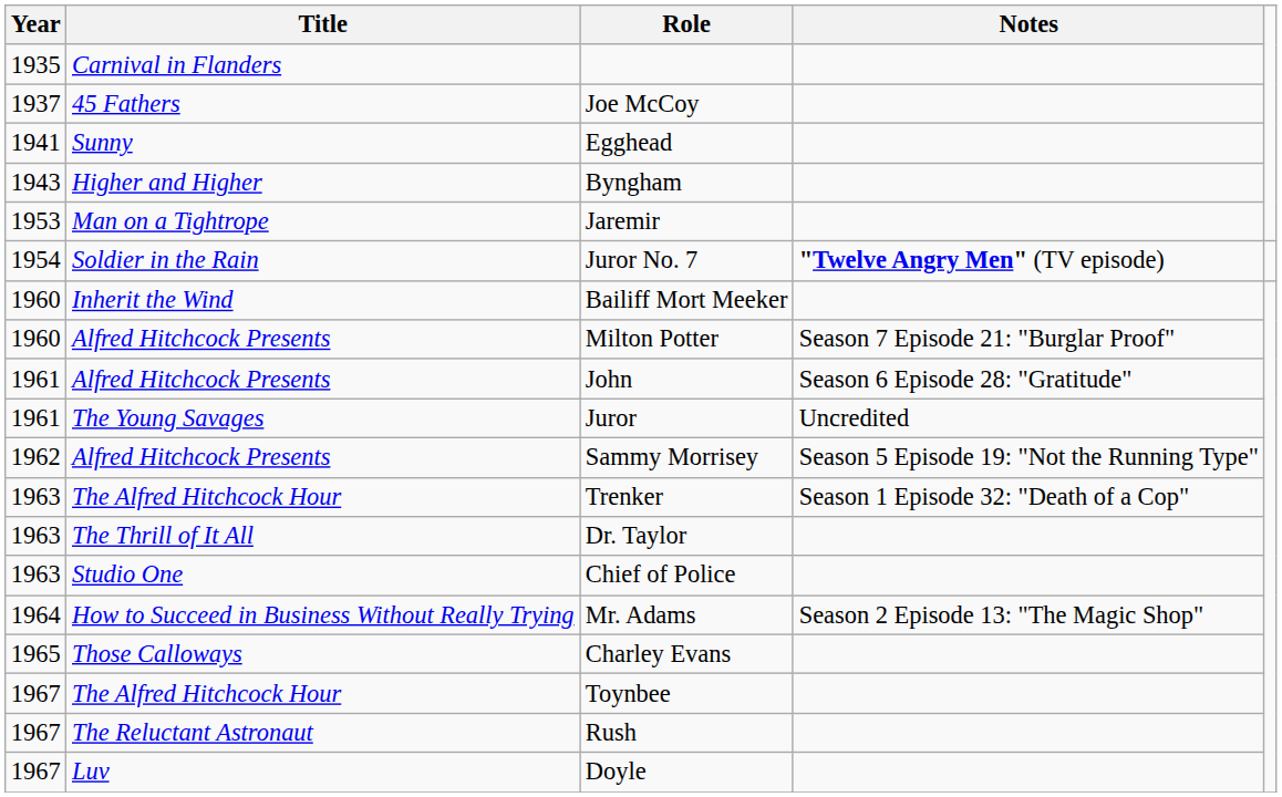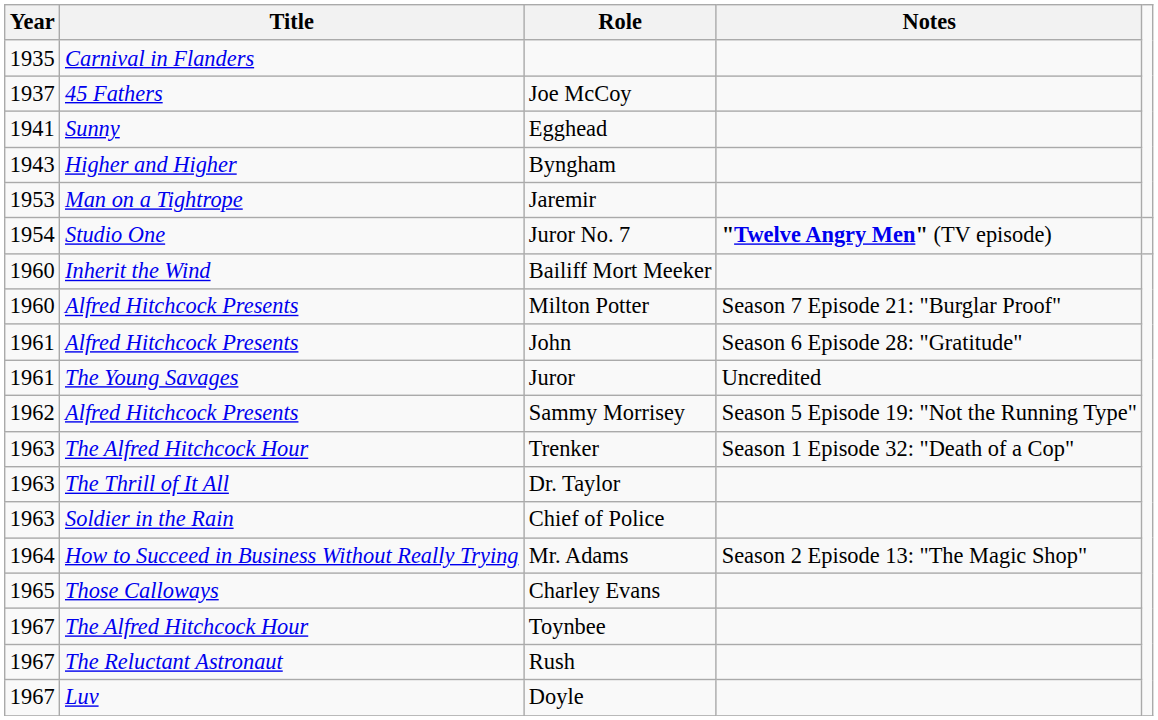Juror No. 7 | Title: Soldier in the Rain -> Studio One
Chief of Police | Title: Studio One -> Soldier in the Rain
